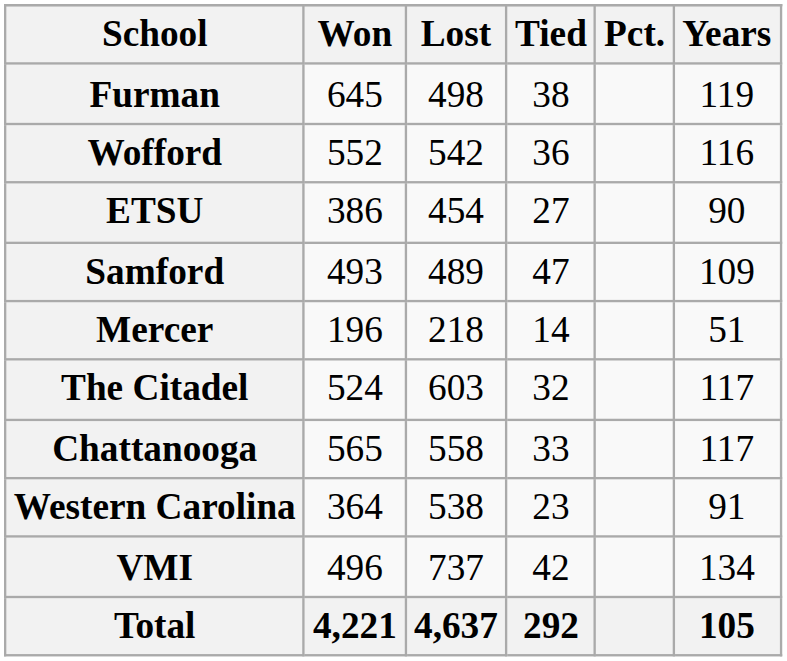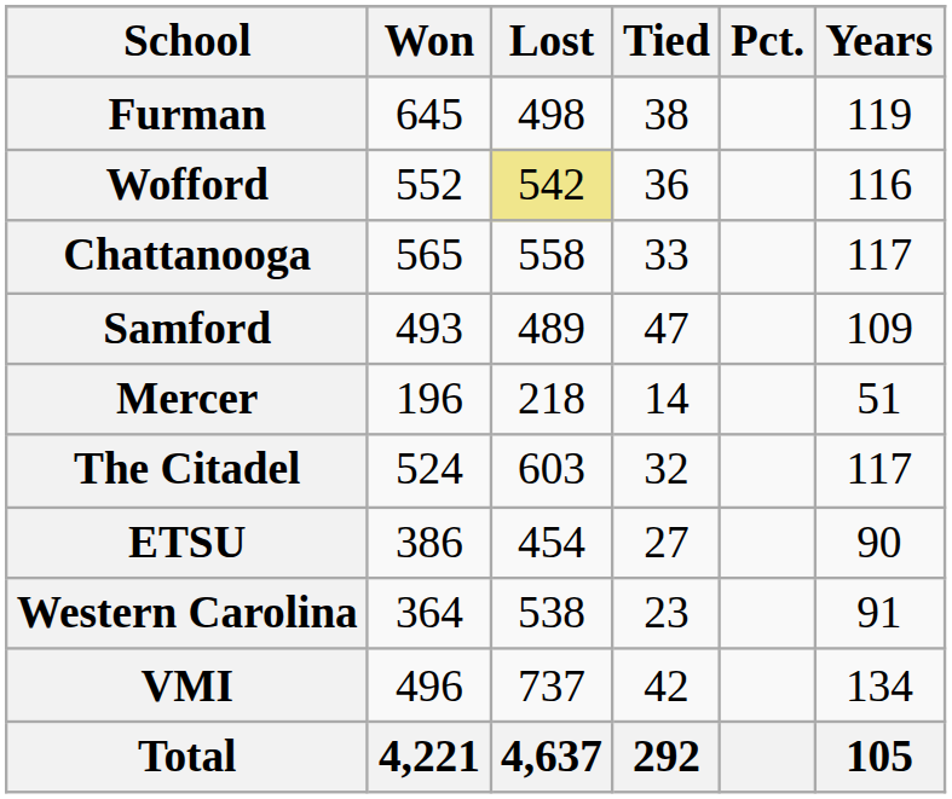Wofford | Lost: no background -> khaki background
rows swapped: Chattanooga <-> ETSU
